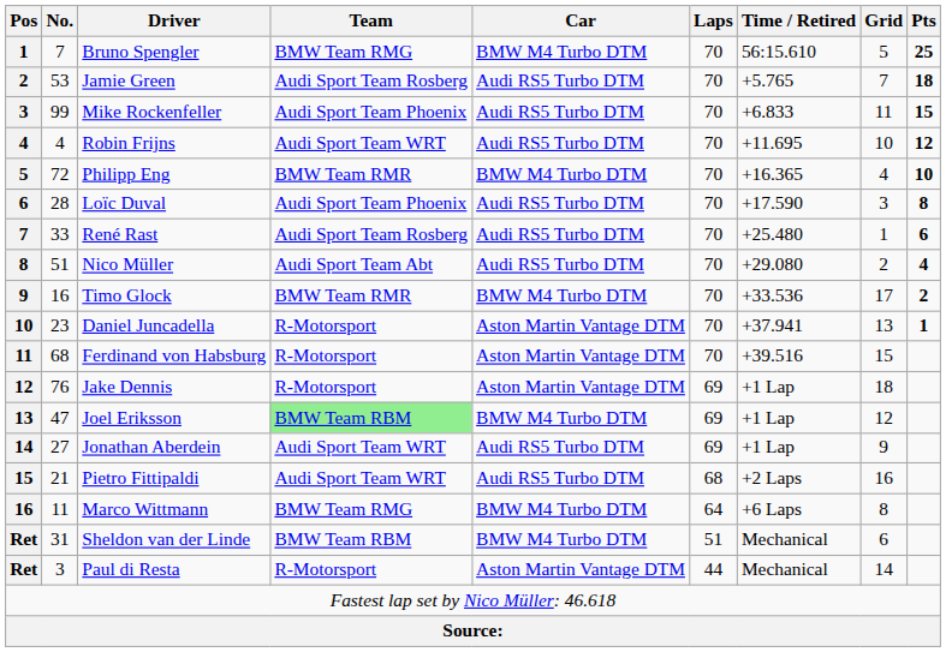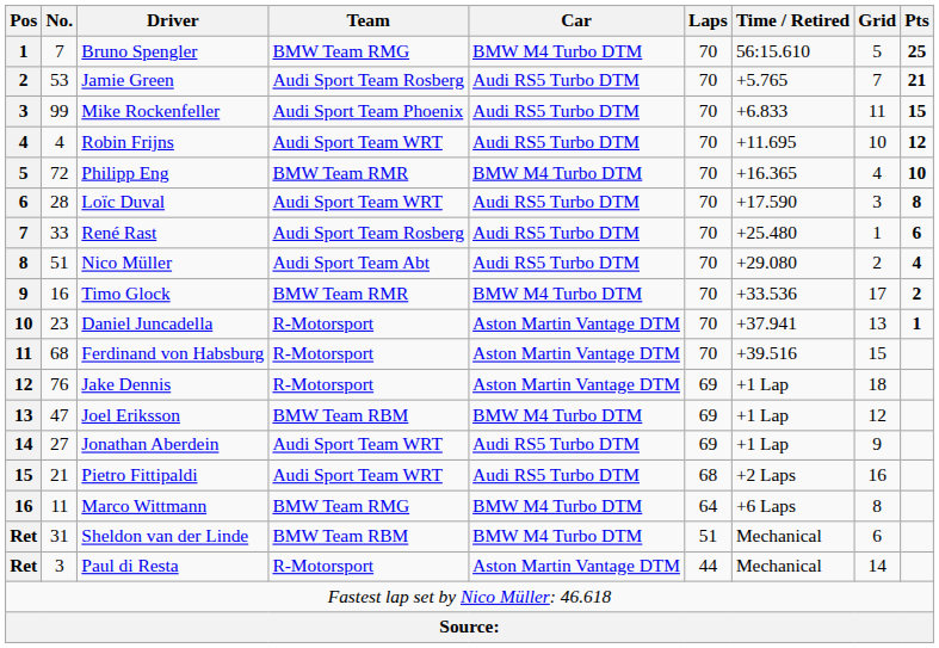Jamie Green | Pts: 18 -> 21
Loïc Duval | Team: Audi Sport Team Phoenix -> Audi Sport Team WRT
Joel Eriksson | Team: lightgreen background -> no background
